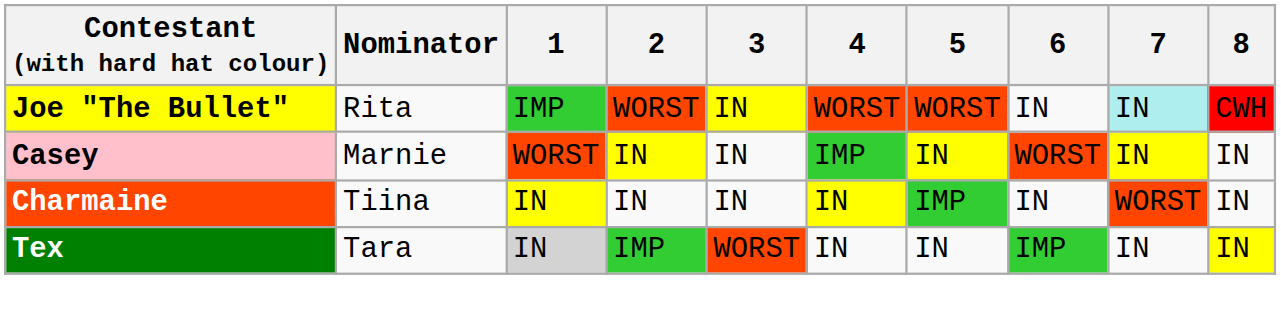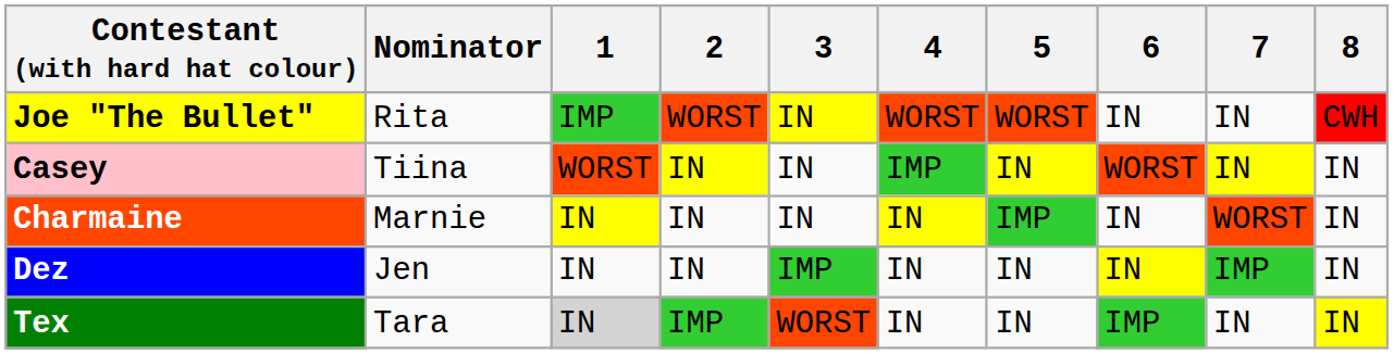Joe "The Bullet" | 7: paleturquoise background -> no background
Casey | Nominator: Marnie -> Tiina
Charmaine | Nominator: Tiina -> Marnie
+ row: Dez | Jen | IN | IN | IMP | IN | IN | IN | IMP | IN
